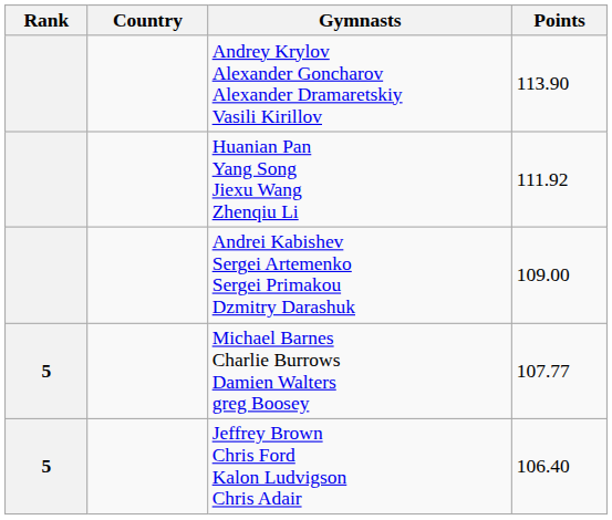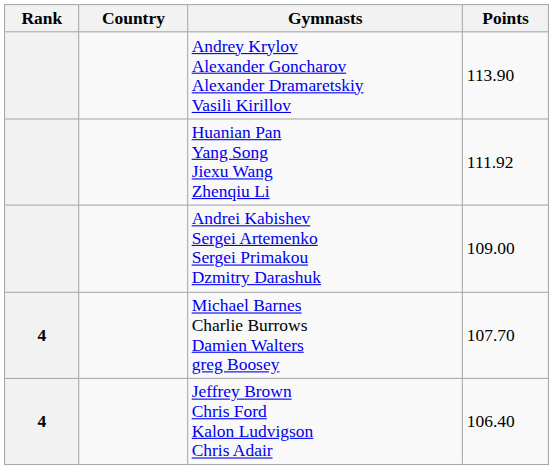Michael Barnes Charlie Burrows Damien Walters greg Boosey | Rank: 5 -> 4
Michael Barnes Charlie Burrows Damien Walters greg Boosey | Points: 107.77 -> 107.70
Jeffrey Brown Chris Ford Kalon Ludvigson Chris Adair | Rank: 5 -> 4
